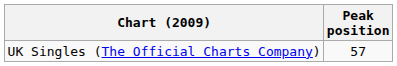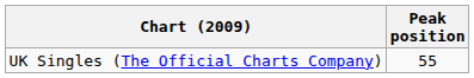UK Singles (The Official Charts Company) | Peak position: 57 -> 55
